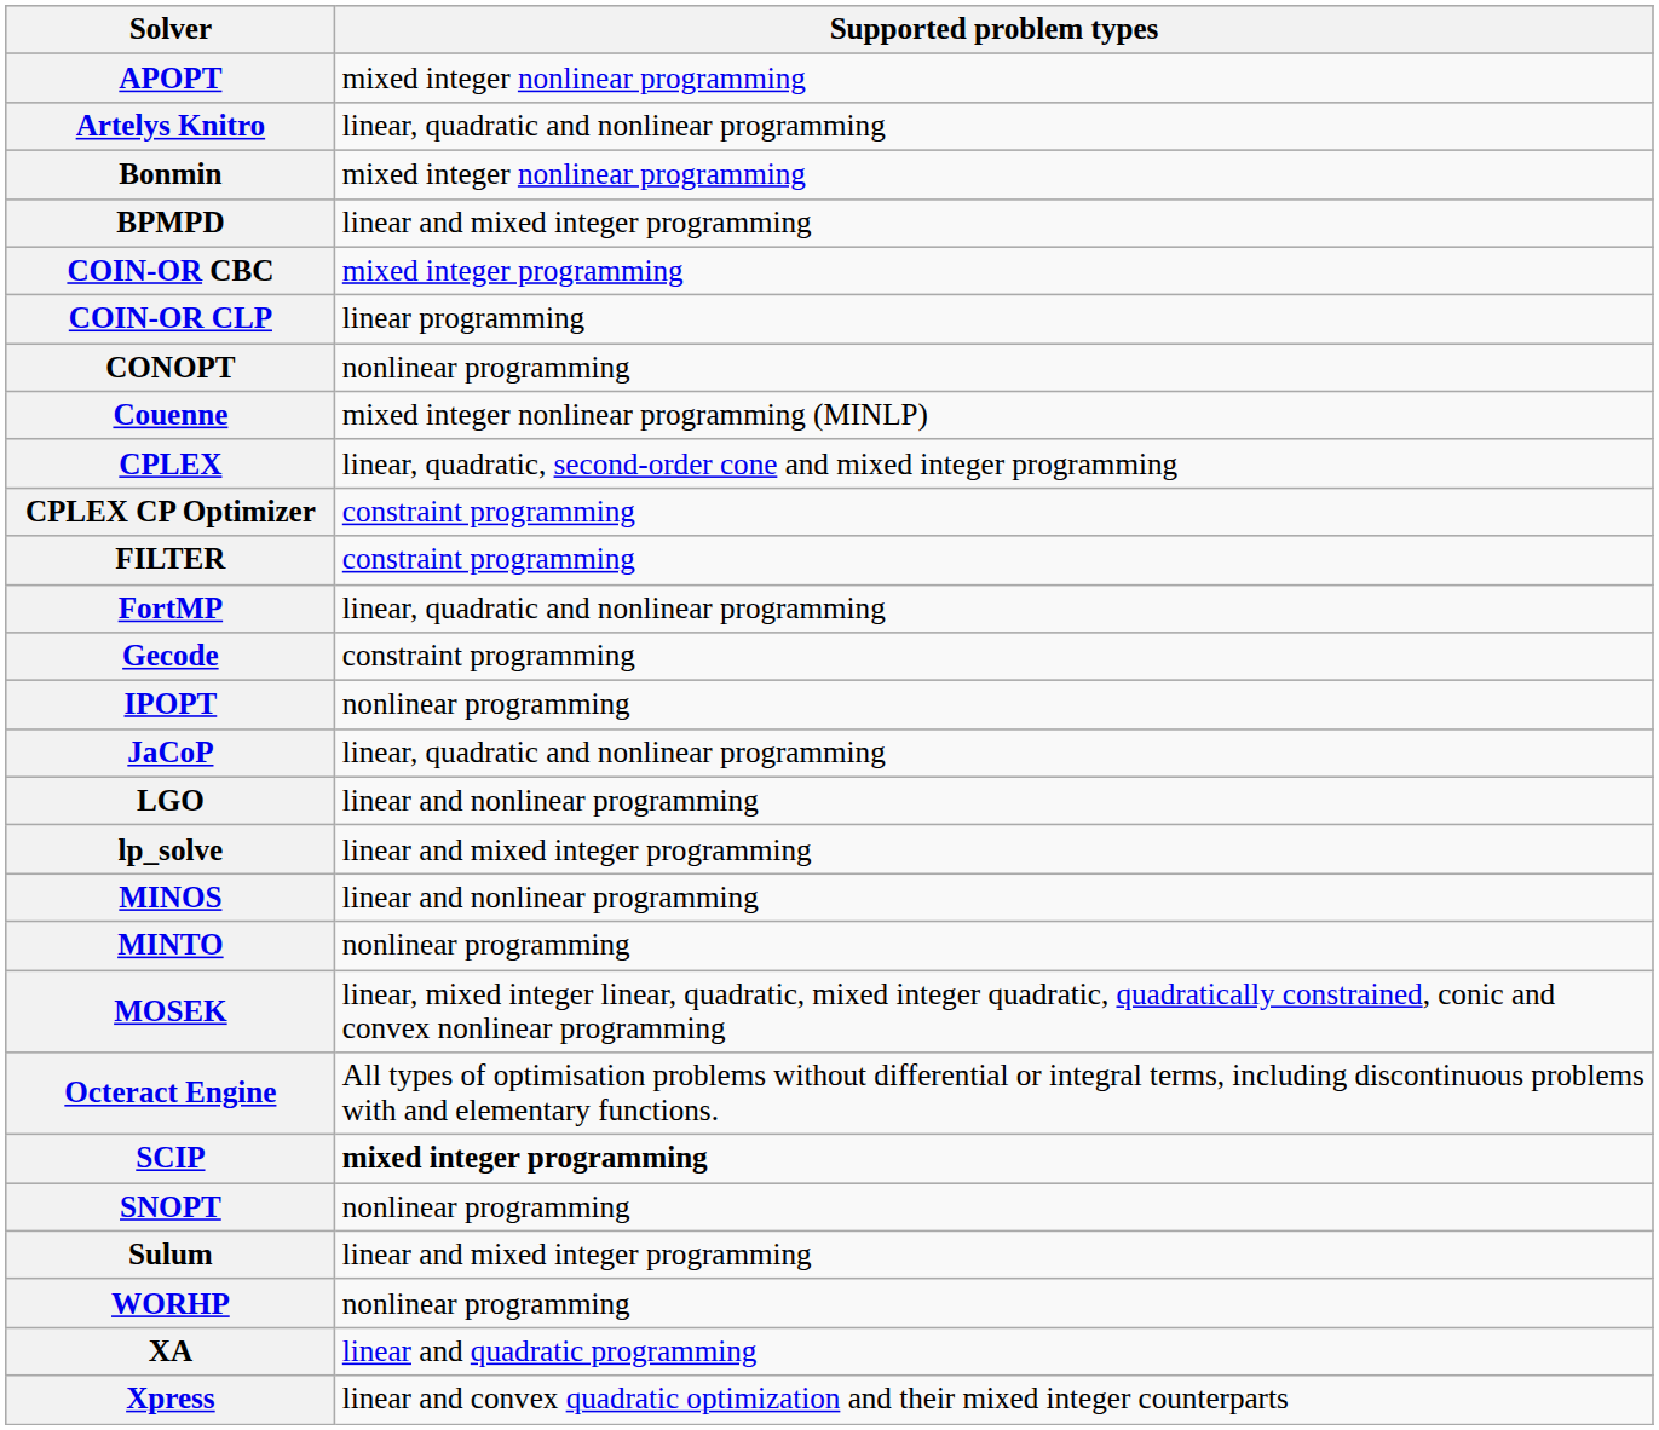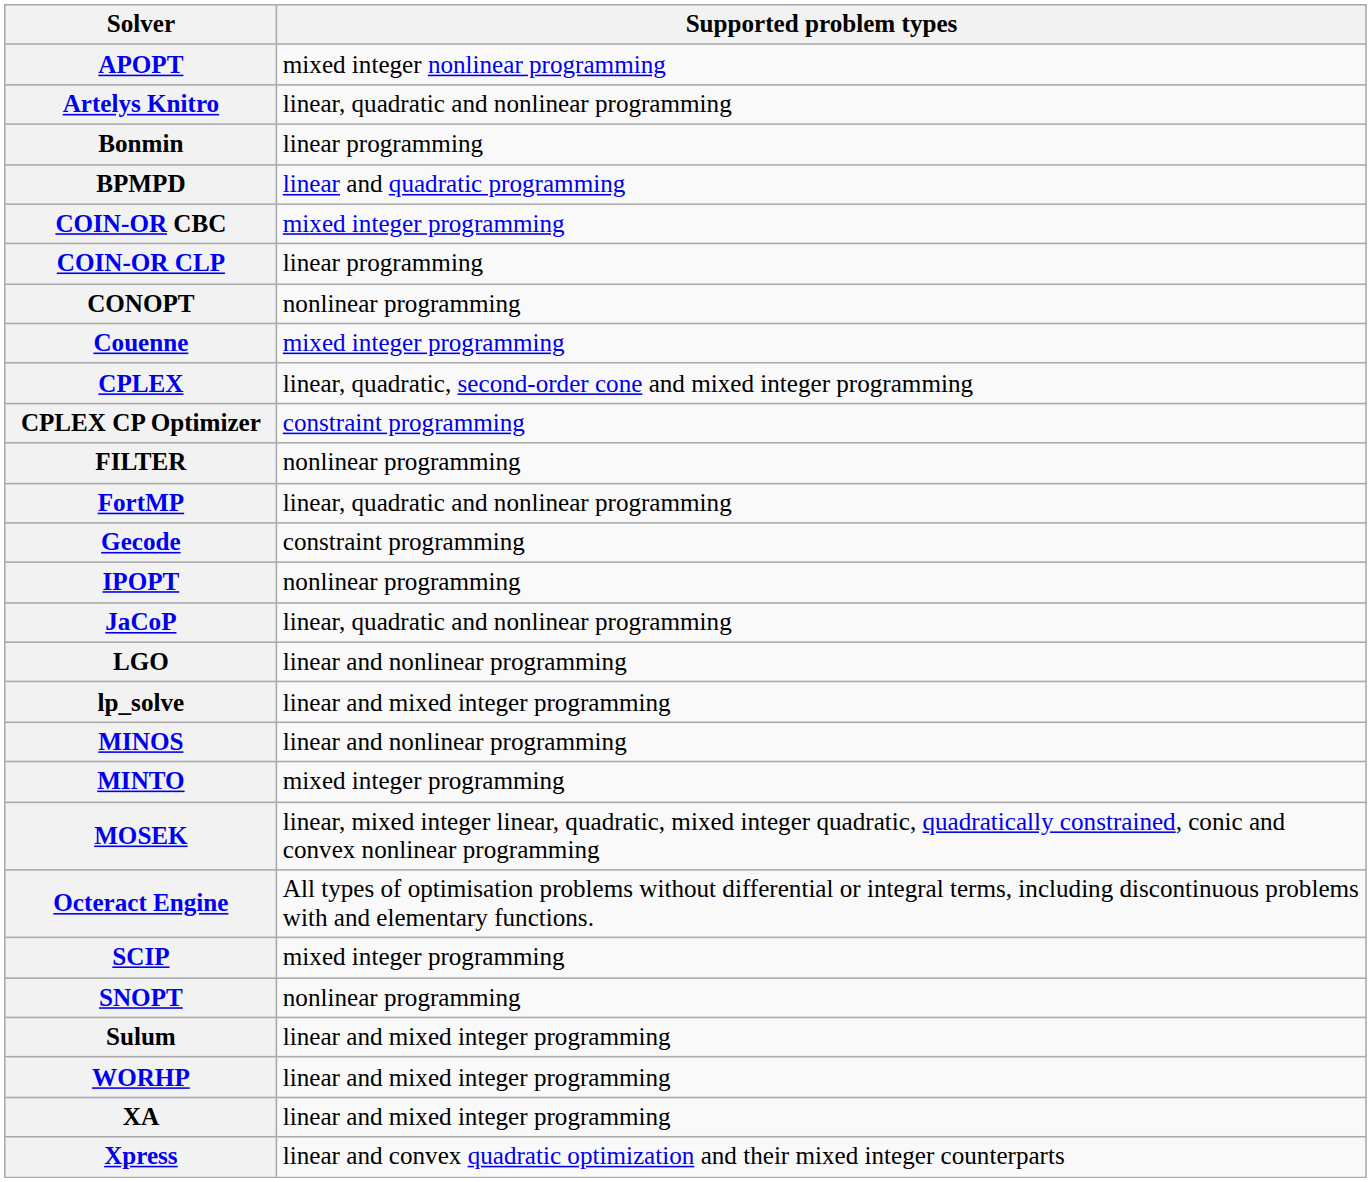Bonmin | Supported problem types: mixed integer nonlinear programming -> linear programming
BPMPD | Supported problem types: linear and mixed integer programming -> linear and quadratic programming
Couenne | Supported problem types: mixed integer nonlinear programming (MINLP) -> mixed integer programming
FILTER | Supported problem types: constraint programming -> nonlinear programming
MINTO | Supported problem types: nonlinear programming -> mixed integer programming
SCIP | Supported problem types: bold -> normal
WORHP | Supported problem types: nonlinear programming -> linear and mixed integer programming
XA | Supported problem types: linear and quadratic programming -> linear and mixed integer programming
